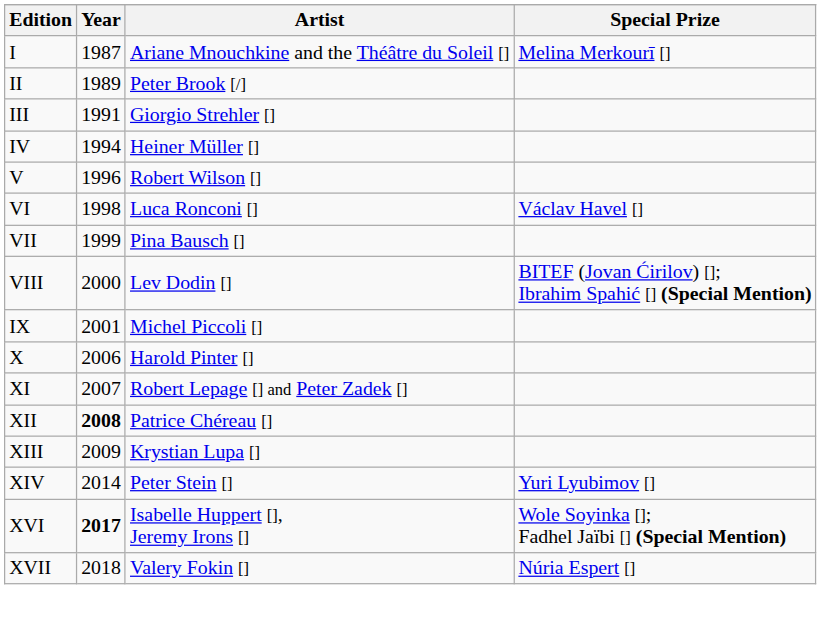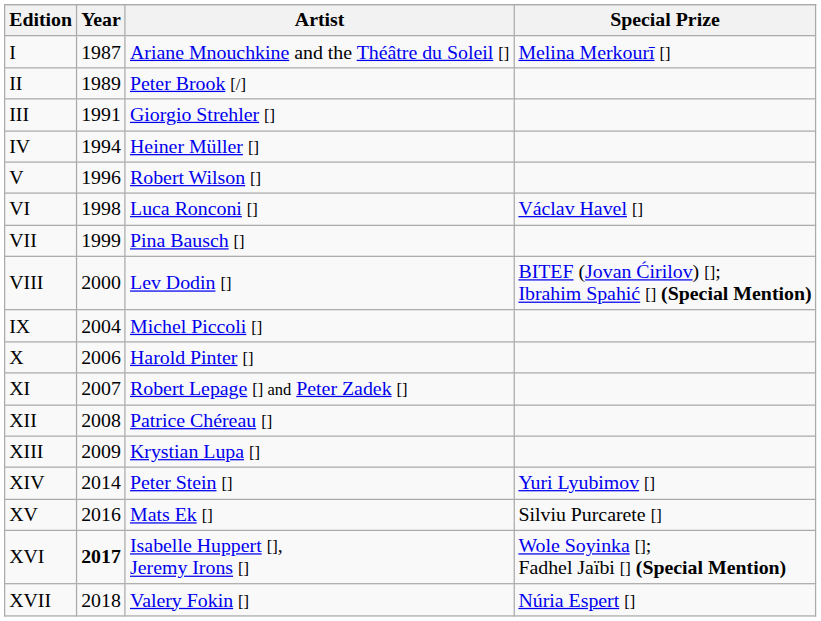IX | Year: 2001 -> 2004
XII | Year: bold -> normal
+ row: XV | 2016 | Mats Ek [] | Silviu Purcarete []
